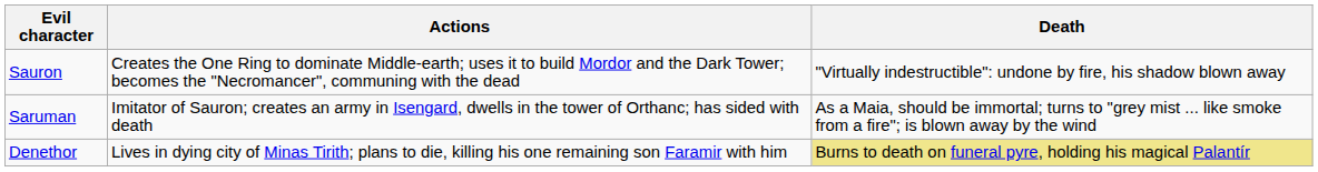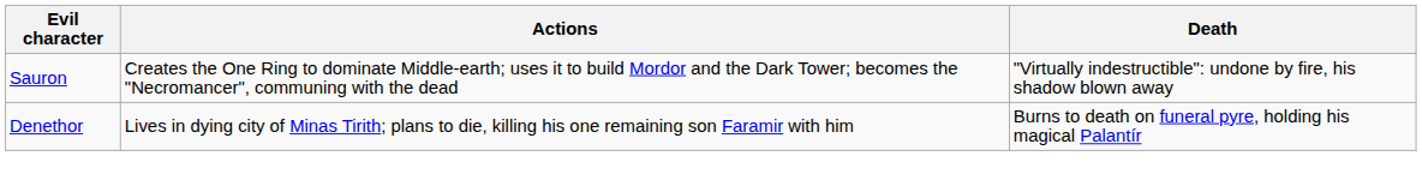- row: Saruman | Imitator of Sauron; creates an army in Isengard, dwells in the tower of Orthanc; has sided with death | As a Maia, should be immortal; turns to "grey mist ... like smoke from a fire"; is blown away by the wind
Denethor | Death: khaki background -> no background
